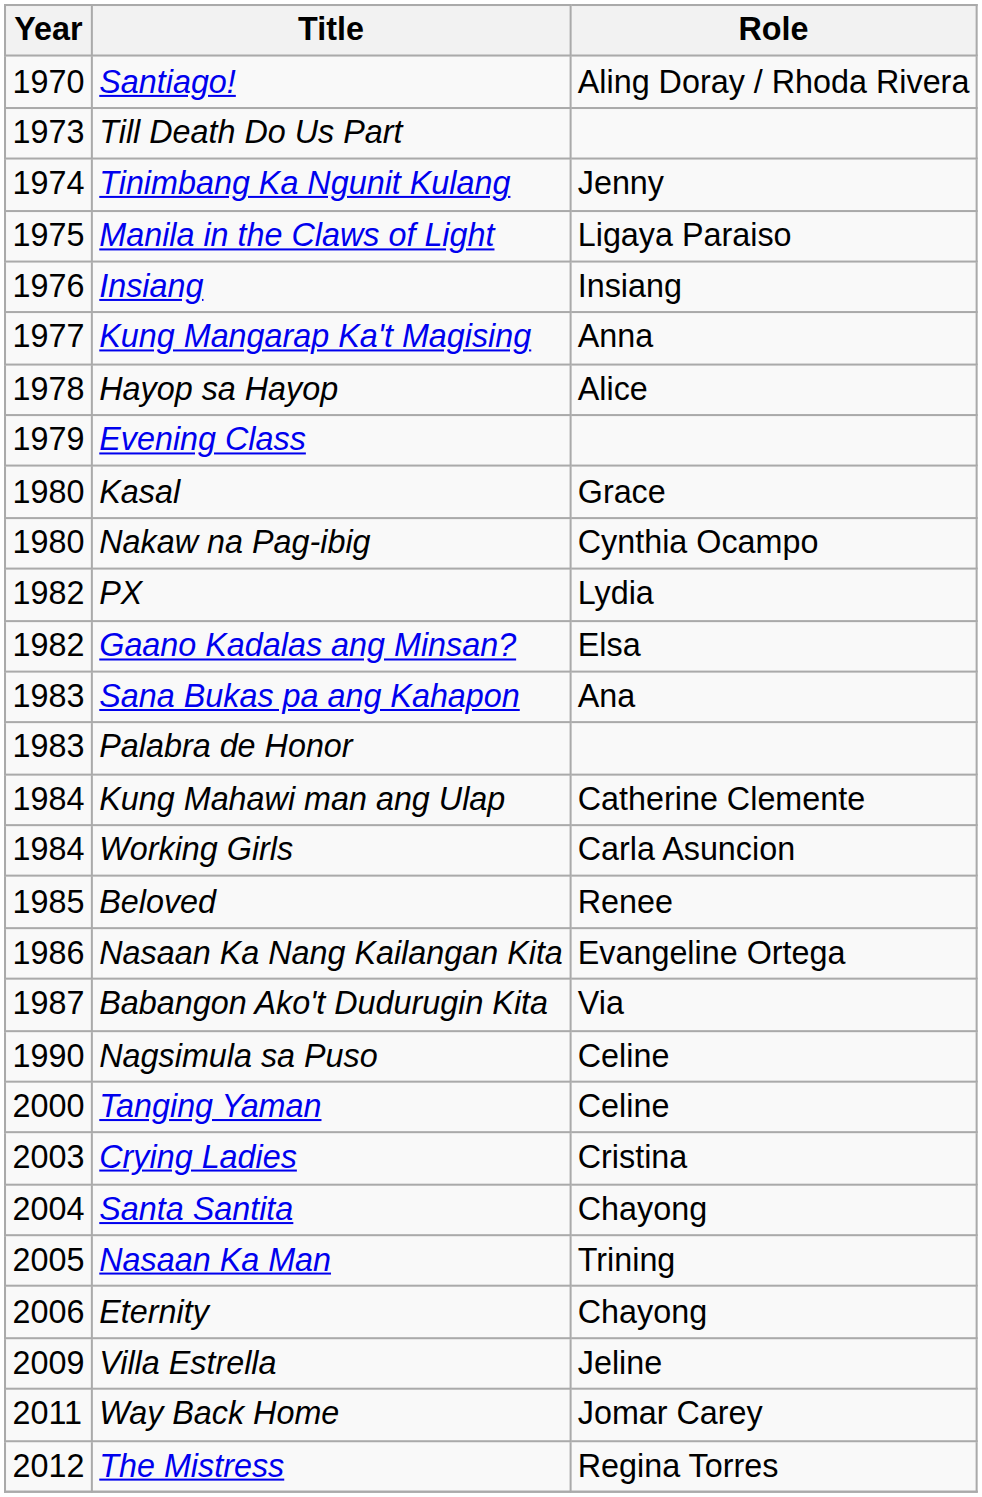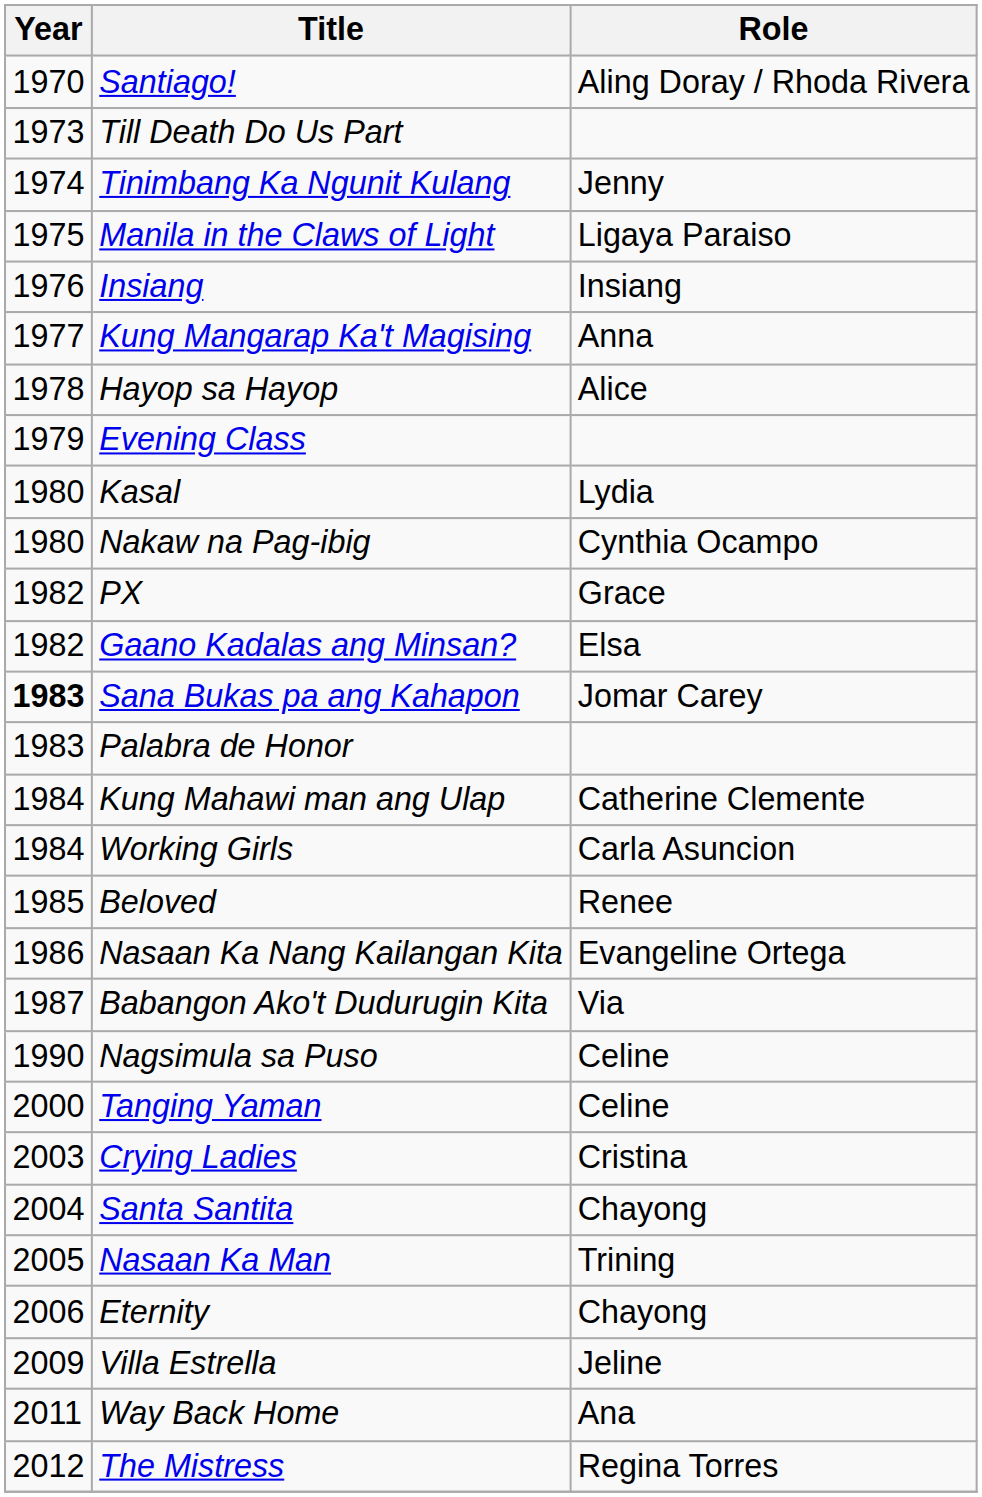Kasal | Role: Grace -> Lydia
PX | Role: Lydia -> Grace
Sana Bukas pa ang Kahapon | Year: normal -> bold
Sana Bukas pa ang Kahapon | Role: Ana -> Jomar Carey
Way Back Home | Role: Jomar Carey -> Ana
